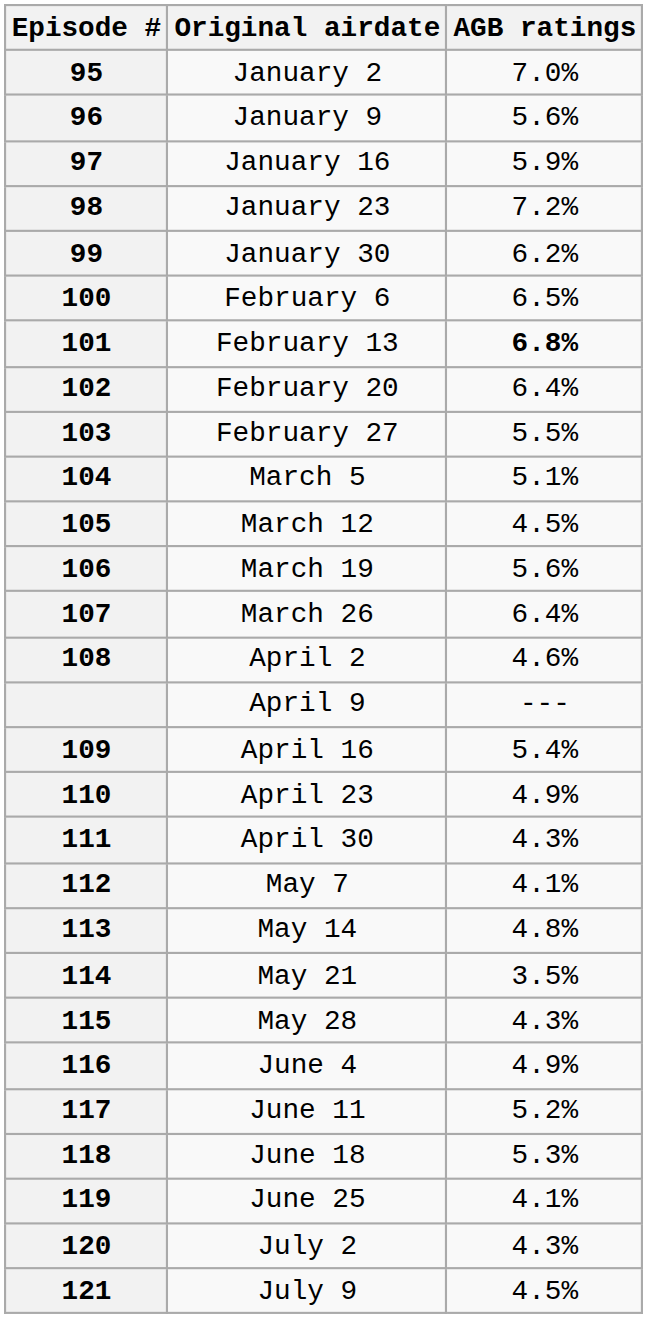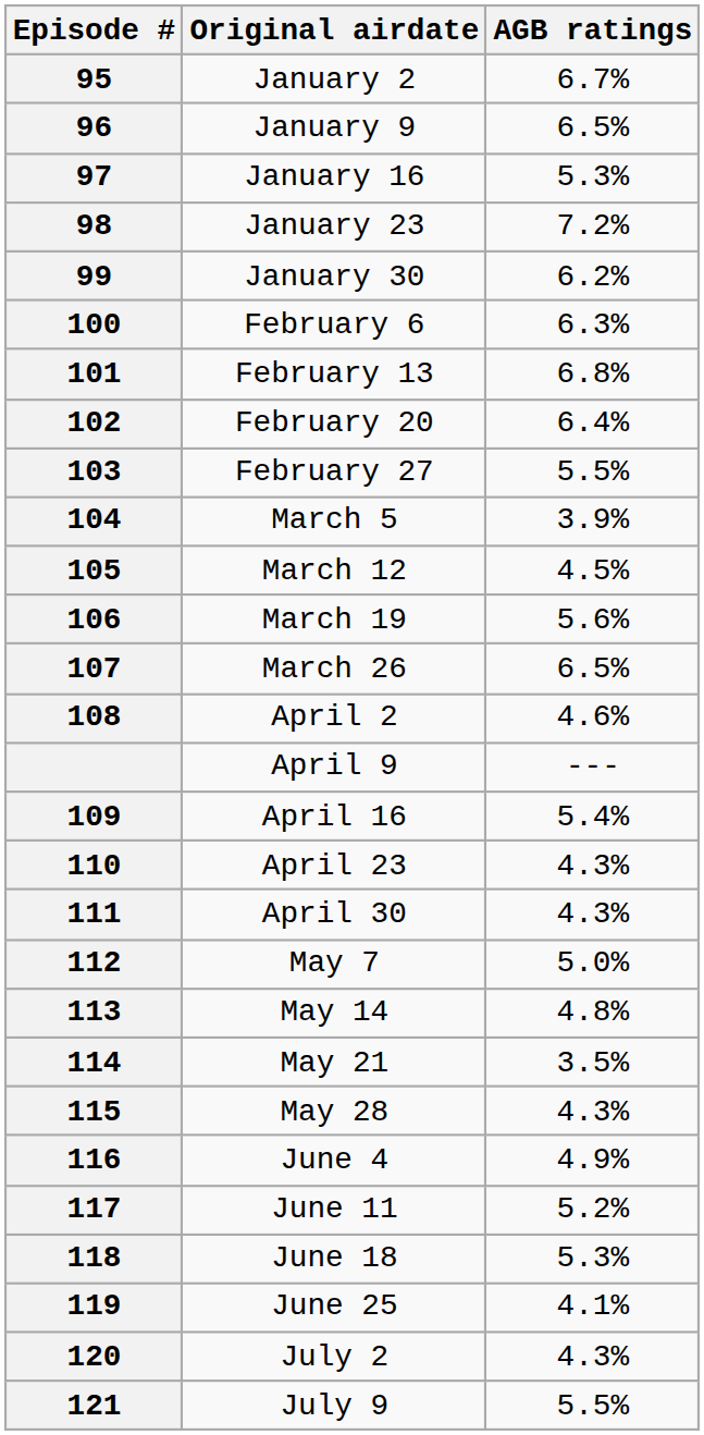January 2 | AGB ratings: 7.0% -> 6.7%
January 9 | AGB ratings: 5.6% -> 6.5%
January 16 | AGB ratings: 5.9% -> 5.3%
February 6 | AGB ratings: 6.5% -> 6.3%
February 13 | AGB ratings: bold -> normal
March 5 | AGB ratings: 5.1% -> 3.9%
March 26 | AGB ratings: 6.4% -> 6.5%
April 23 | AGB ratings: 4.9% -> 4.3%
May 7 | AGB ratings: 4.1% -> 5.0%
July 9 | AGB ratings: 4.5% -> 5.5%
